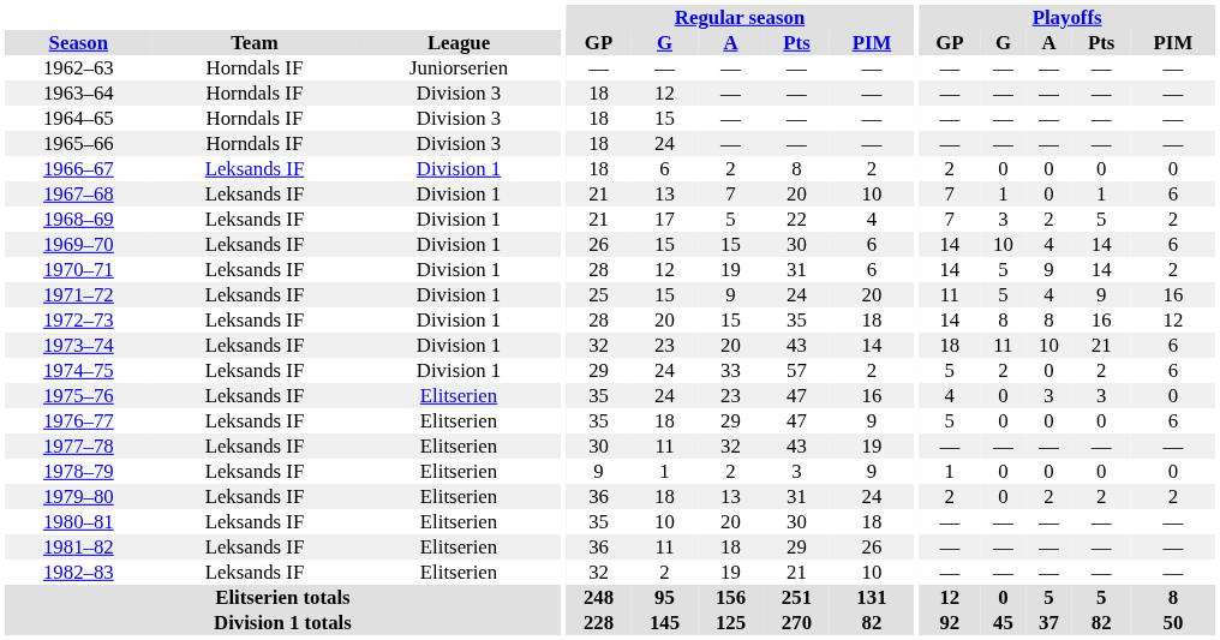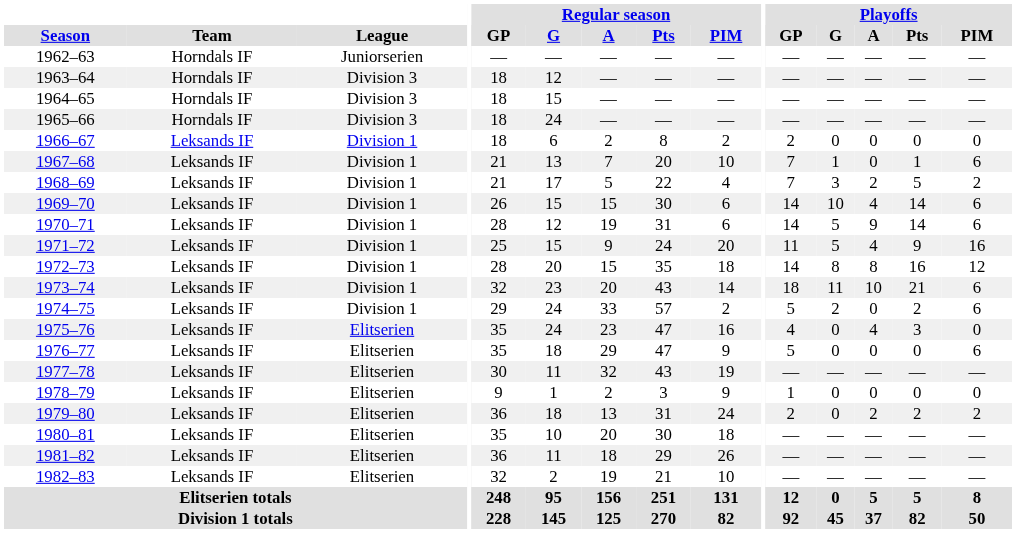1970–71 | Playoffs / PIM: 2 -> 6
1975–76 | Playoffs / A: 3 -> 4
